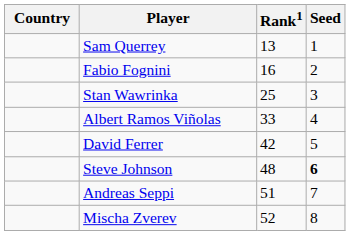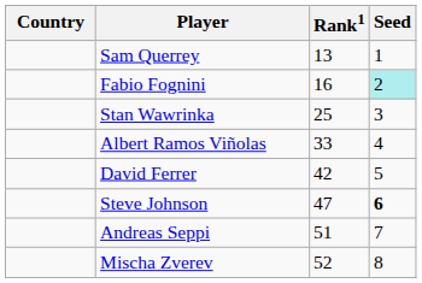Fabio Fognini | Seed: no background -> paleturquoise background
Steve Johnson | Rank1: 48 -> 47
